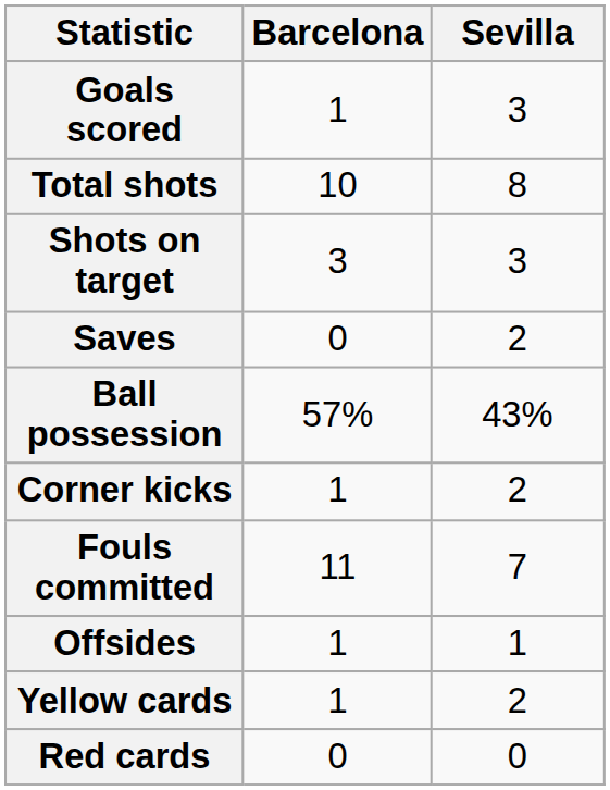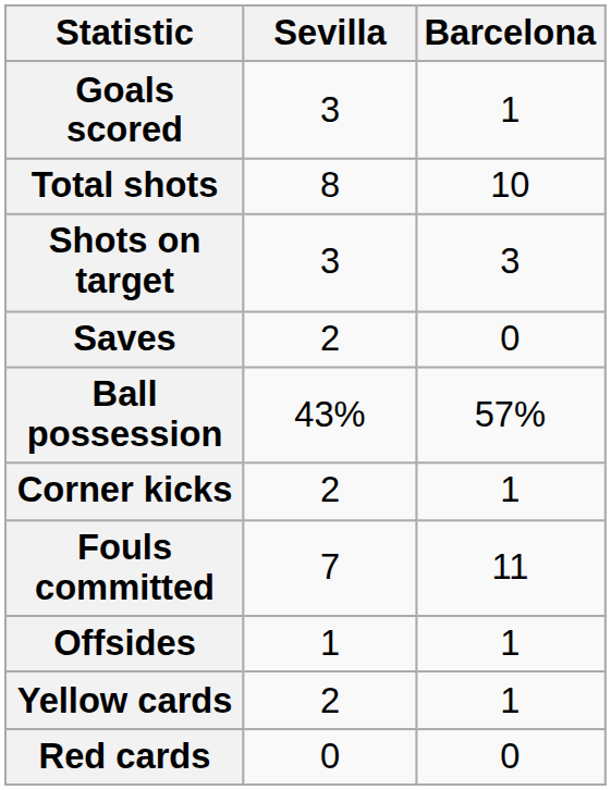columns swapped: Barcelona <-> Sevilla
